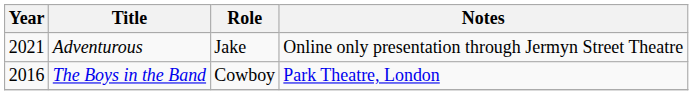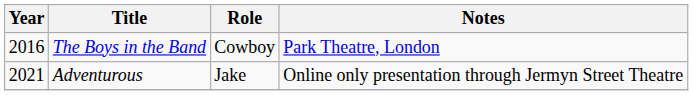rows swapped: The Boys in the Band <-> Adventurous
